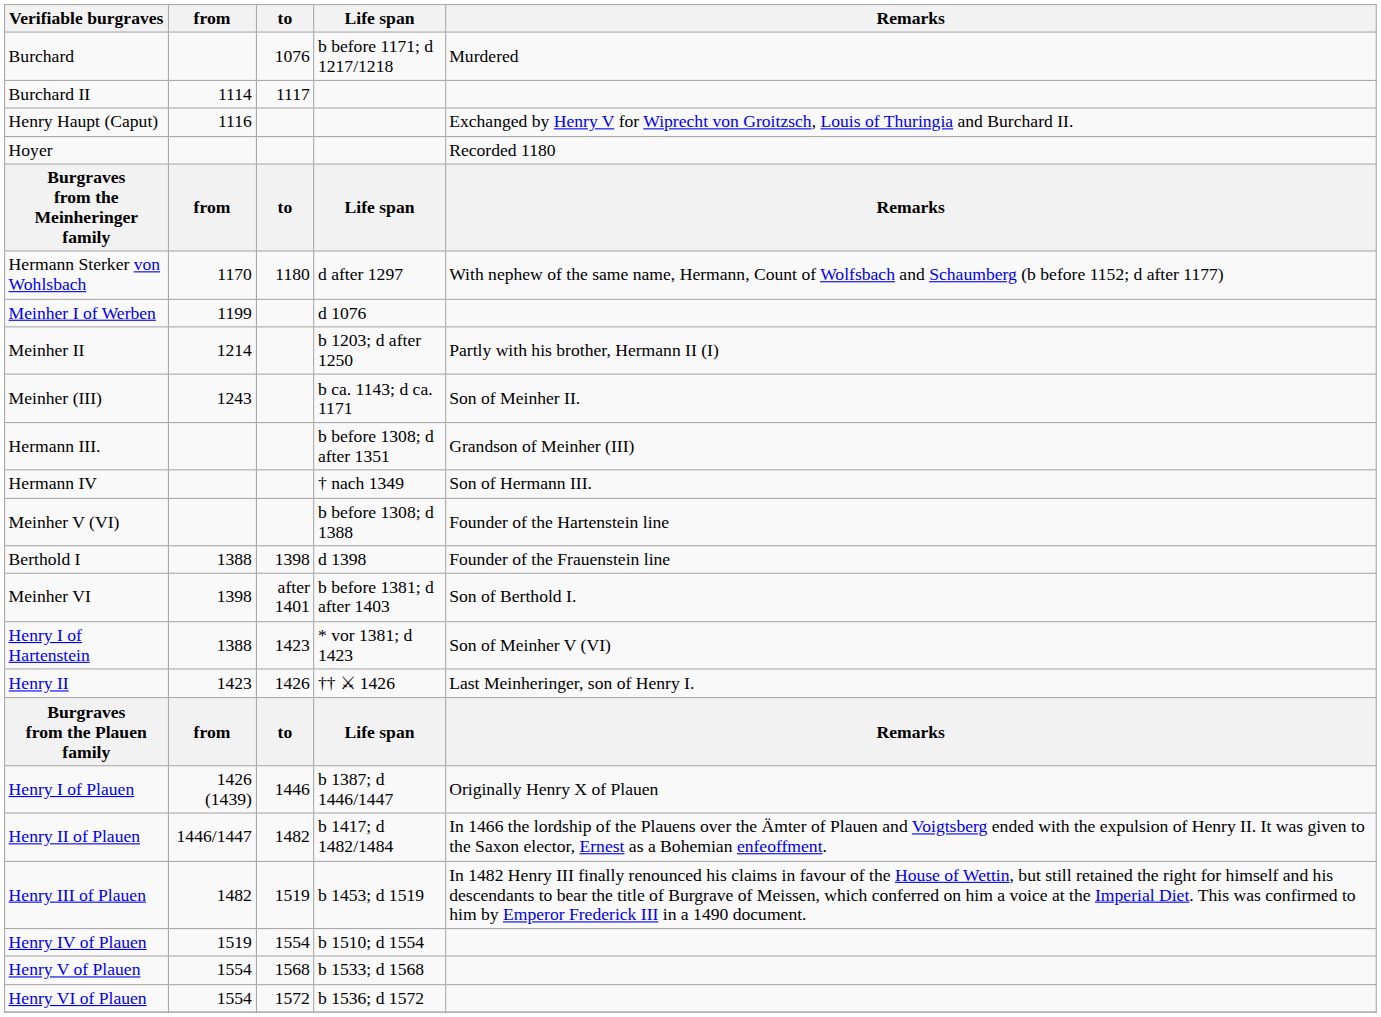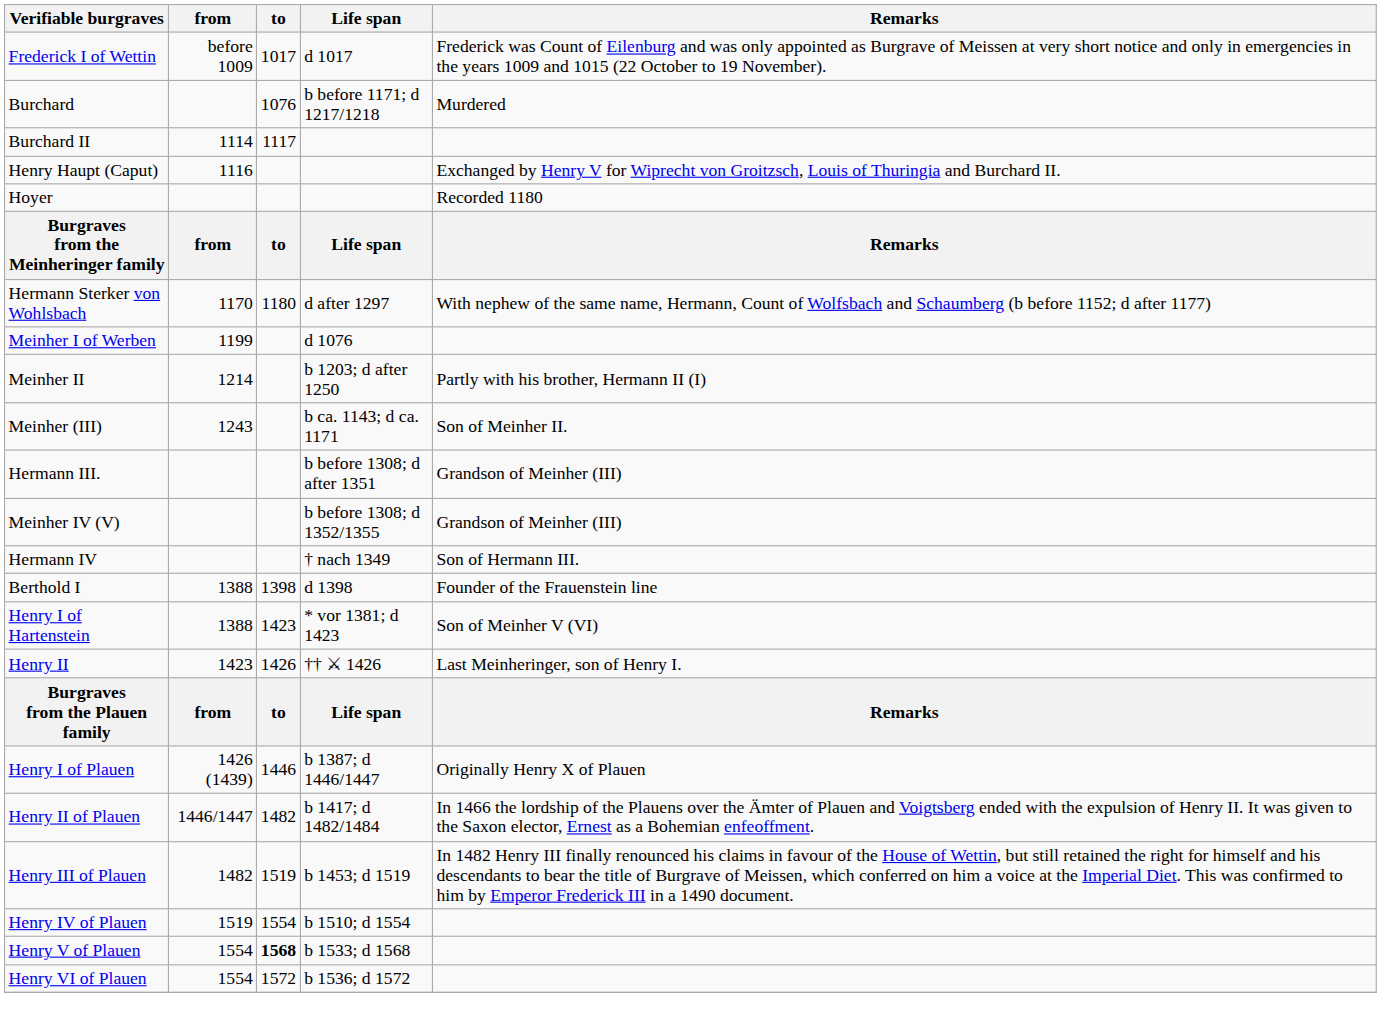+ row: Frederick I of Wettin | before 1009 | 1017 | d 1017 | Frederick was Count of Eilenburg and was only appointed as Burgrave of Meissen at very short notice and only in emergencies in the years 1009 and 1015 (22 October to 19 November).
+ row: Meinher IV (V) | b before 1308; d 1352/1355 | Grandson of Meinher (III)
- row: Meinher V (VI) | b before 1308; d 1388 | Founder of the Hartenstein line
- row: Meinher VI | 1398 | after 1401 | b before 1381; d after 1403 | Son of Berthold I.
Henry V of Plauen | to: normal -> bold
